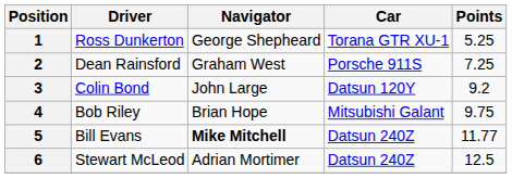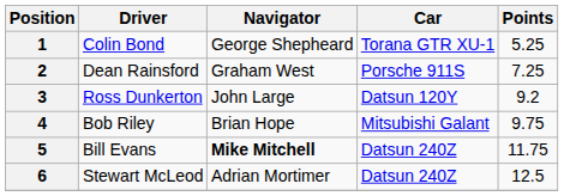1 | Driver: Ross Dunkerton -> Colin Bond
3 | Driver: Colin Bond -> Ross Dunkerton
5 | Points: 11.77 -> 11.75
